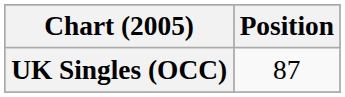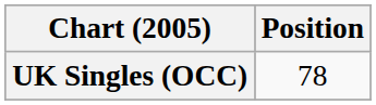UK Singles (OCC) | Position: 87 -> 78
